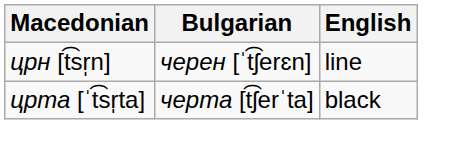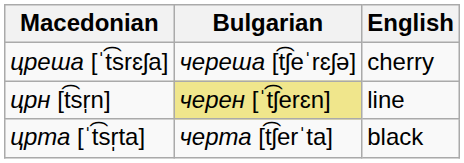+ row: цреша [ˈt͡srɛʃa] | череша [t͡ʃeˈrɛʃə] | cherry
црн [t͡sr̩n] | Bulgarian: no background -> khaki background
